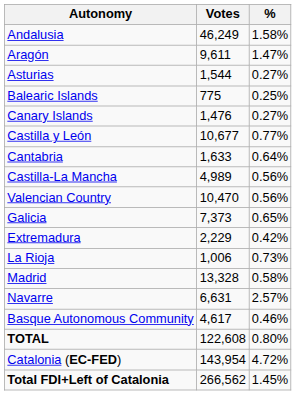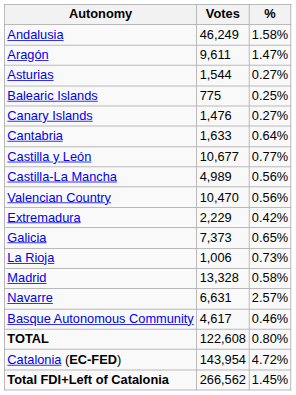rows swapped: Cantabria <-> Castilla y León
rows swapped: Extremadura <-> Galicia
